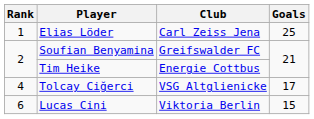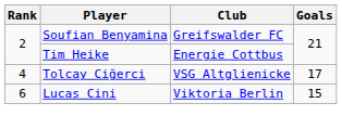- row: 1 | Elias Löder | Carl Zeiss Jena | 25
